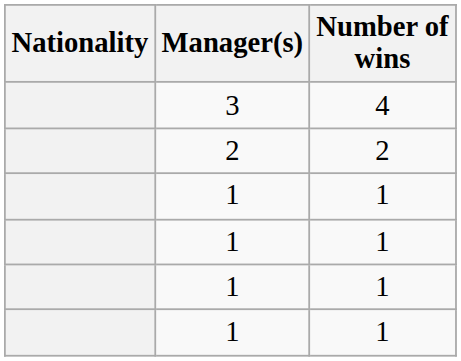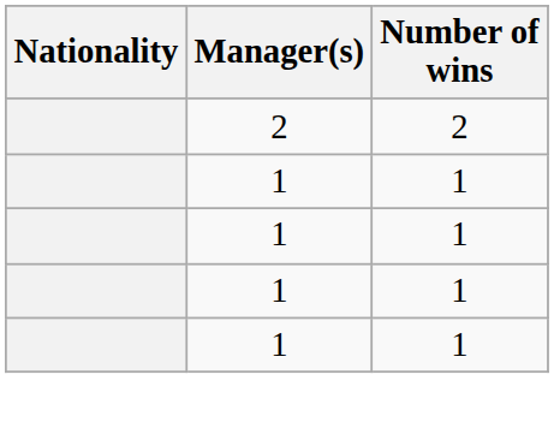- row: 3 | 4
